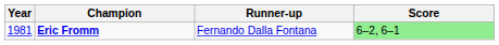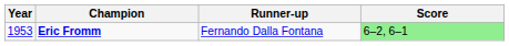Eric Fromm | Year: 1981 -> 1953
